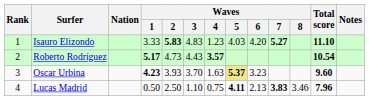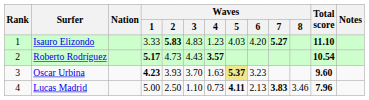Lucas Madrid | Waves / 1: 0.50 -> 5.00
Lucas Madrid | Waves / 4: 0.75 -> 0.73
